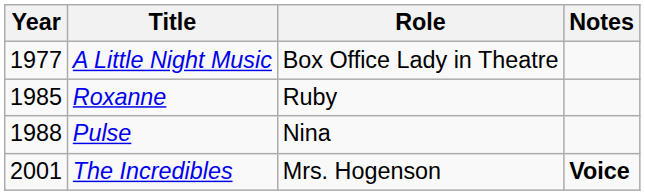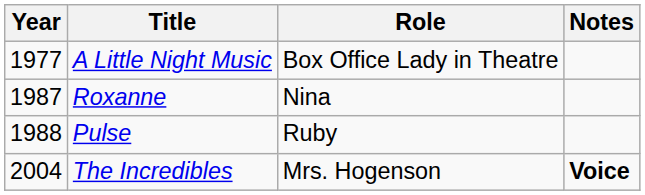Roxanne | Year: 1985 -> 1987
Roxanne | Role: Ruby -> Nina
Pulse | Role: Nina -> Ruby
The Incredibles | Year: 2001 -> 2004
